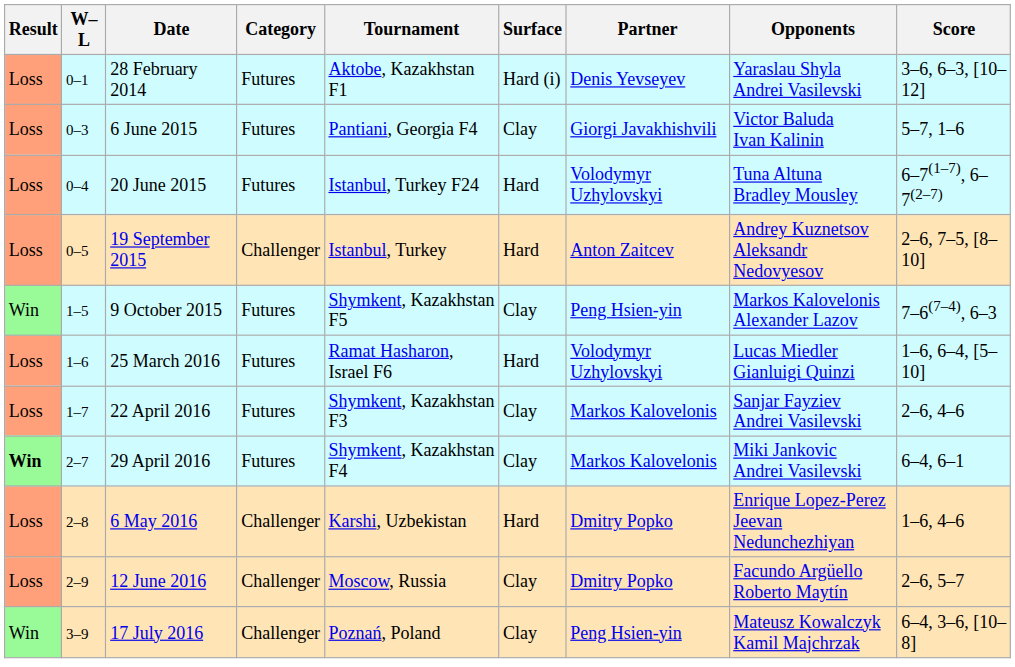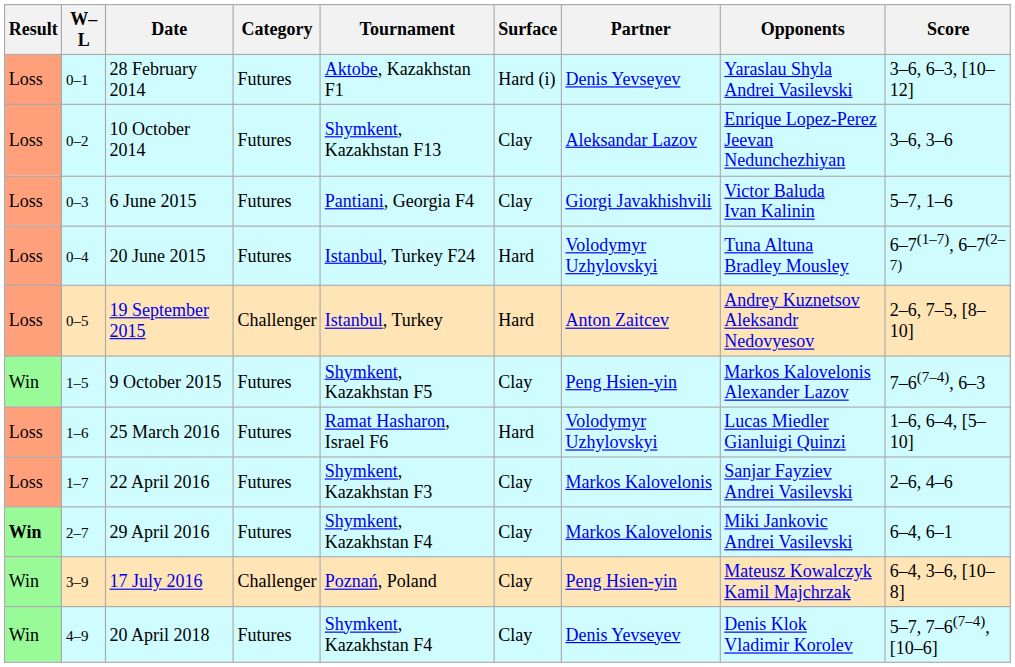+ row: Loss | 0–2 | 10 October 2014 | Futures | Shymkent, Kazakhstan F13 | Clay | Aleksandar Lazov | Enrique Lopez-Perez Jeevan Nedunchezhiyan | 3–6, 3–6
- row: Loss | 2–8 | 6 May 2016 | Challenger | Karshi, Uzbekistan | Hard | Dmitry Popko | Enrique Lopez-Perez Jeevan Nedunchezhiyan | 1–6, 4–6
- row: Loss | 2–9 | 12 June 2016 | Challenger | Moscow, Russia | Clay | Dmitry Popko | Facundo Argüello Roberto Maytín | 2–6, 5–7
+ row: Win | 4–9 | 20 April 2018 | Futures | Shymkent, Kazakhstan F4 | Clay | Denis Yevseyev | Denis Klok Vladimir Korolev | 5–7, 7–6(7–4), [10–6]
